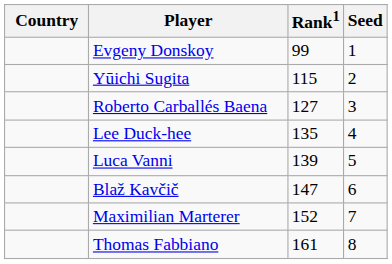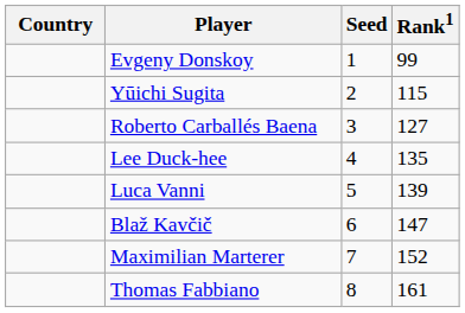columns swapped: Rank1 <-> Seed
